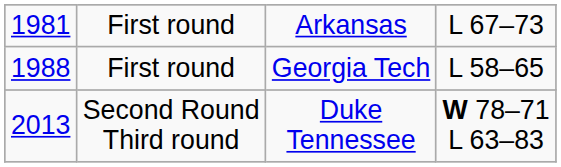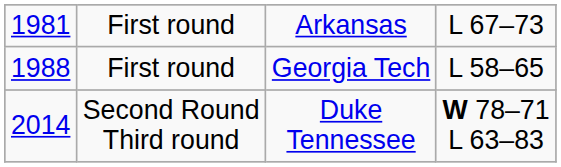Second Round Third round | column 1: 2013 -> 2014
